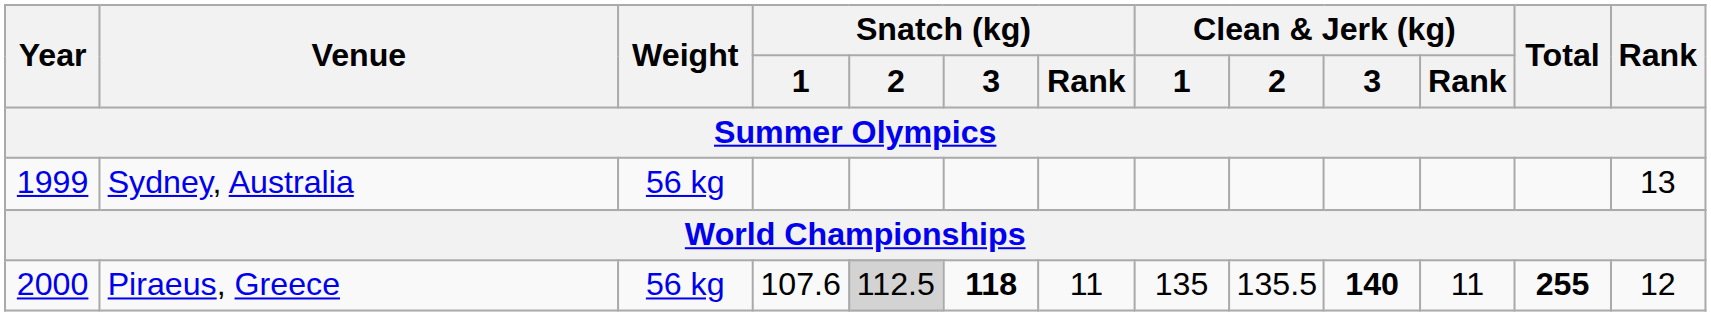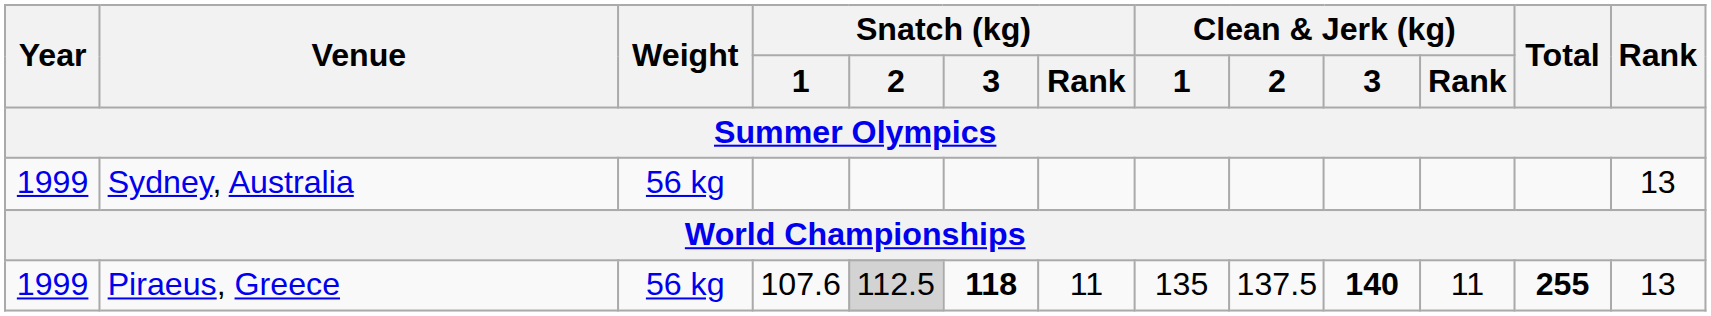Piraeus, Greece | Year: 2000 -> 1999
Piraeus, Greece | Clean & Jerk (kg) / 2: 135.5 -> 137.5
Piraeus, Greece | Rank: 12 -> 13
